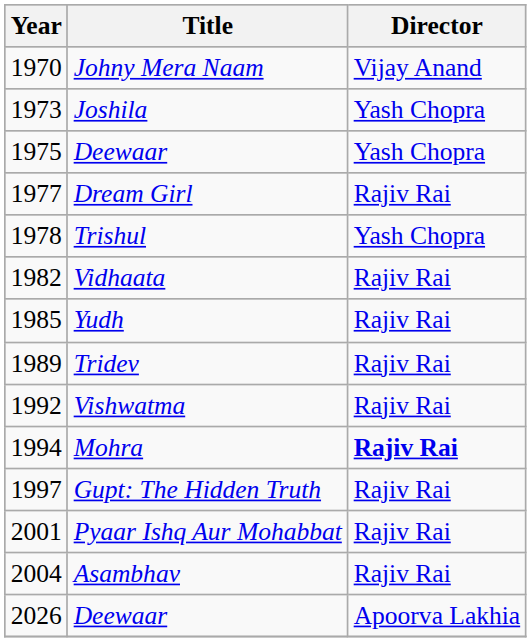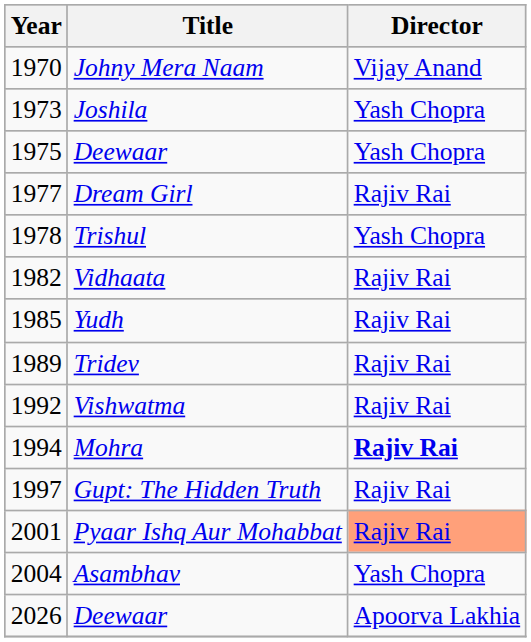Pyaar Ishq Aur Mohabbat | Director: no background -> lightsalmon background
Asambhav | Director: Rajiv Rai -> Yash Chopra
